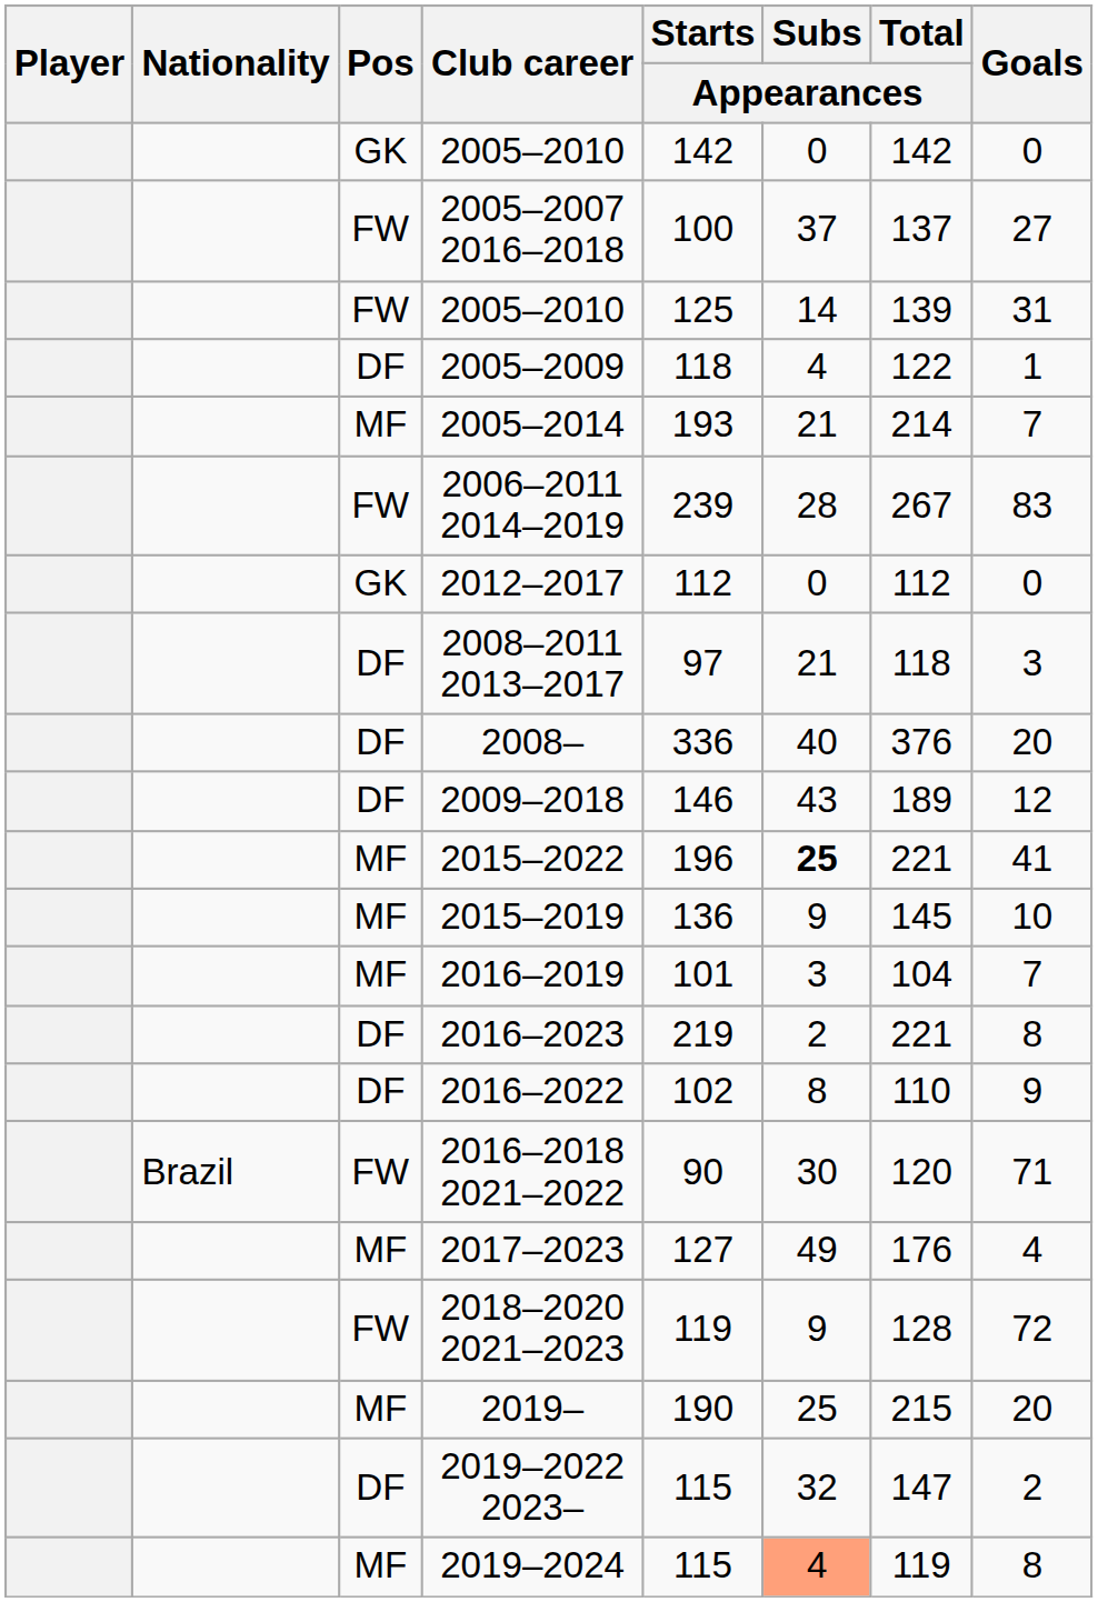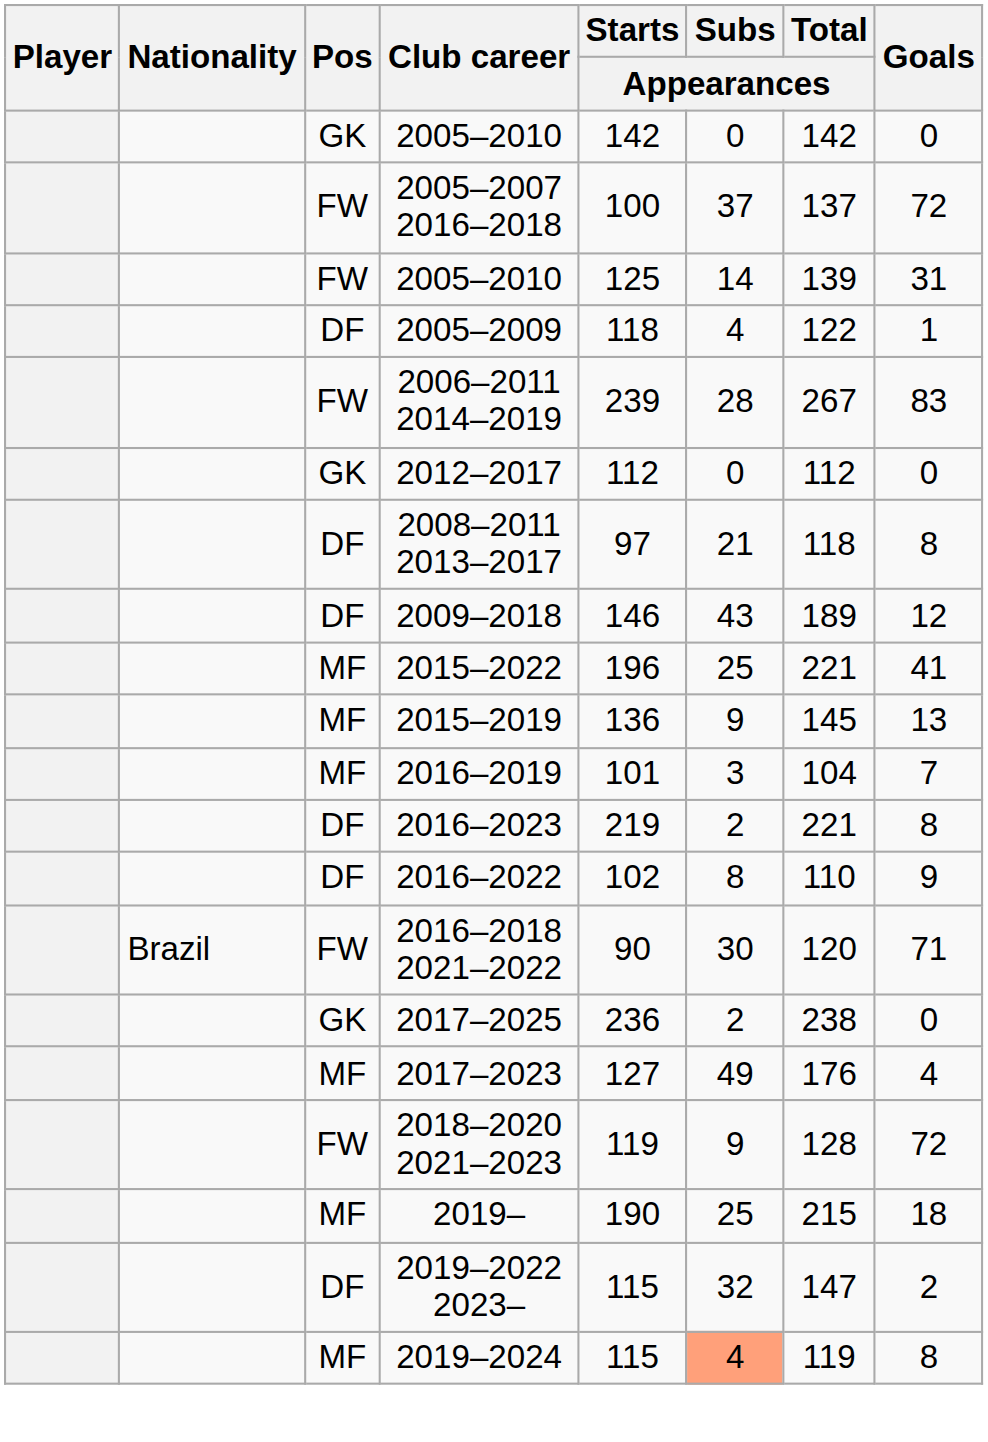2005–2007 2016–2018 | Goals: 27 -> 72
- row: MF | 2005–2014 | 193 | 21 | 214 | 7
2008–2011 2013–2017 | Goals: 3 -> 8
- row: DF | 2008– | 336 | 40 | 376 | 20
2015–2022 | Subs / Appearances: bold -> normal
2015–2019 | Goals: 10 -> 13
+ row: GK | 2017–2025 | 236 | 2 | 238 | 0
2019– | Goals: 20 -> 18
